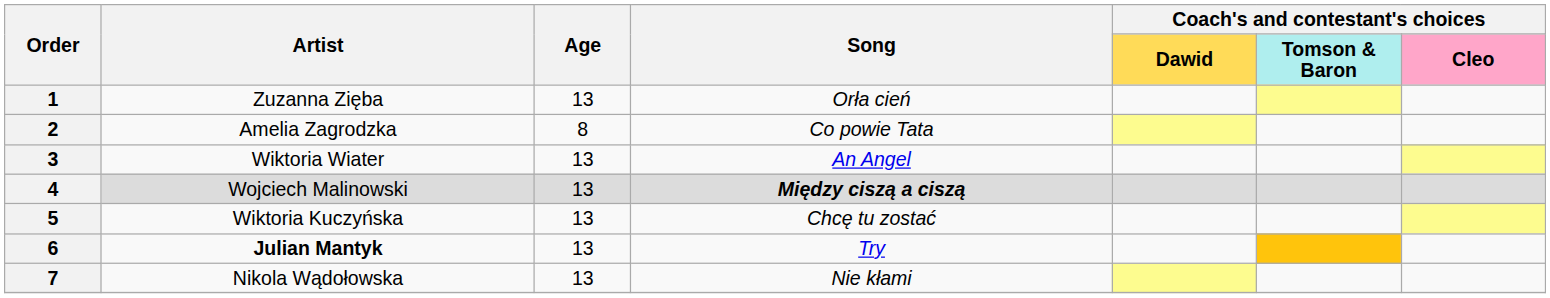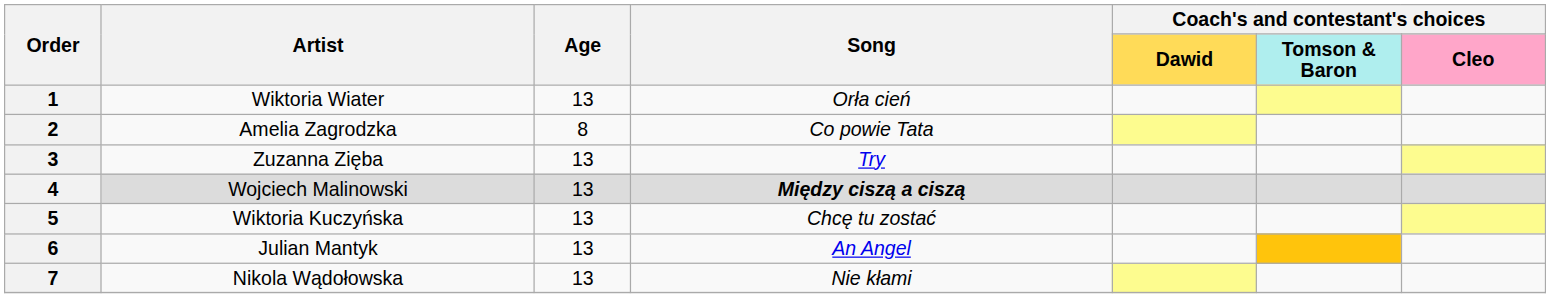1 | Artist: Zuzanna Zięba -> Wiktoria Wiater
3 | Artist: Wiktoria Wiater -> Zuzanna Zięba
3 | Song: An Angel -> Try
6 | Artist: bold -> normal
6 | Song: Try -> An Angel
